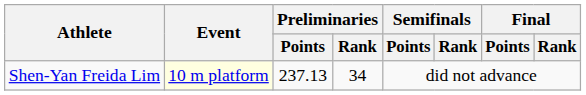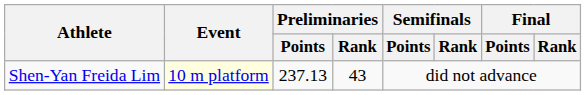Shen-Yan Freida Lim | Preliminaries / Rank: 34 -> 43
